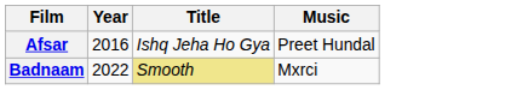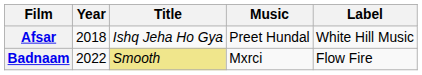+ column: Label | White Hill Music | Flow Fire
Afsar | Year: 2016 -> 2018
